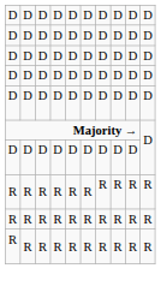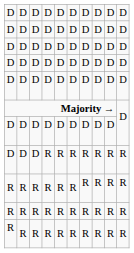+ row: D | D | D | R | R | R | R | R | R | R
